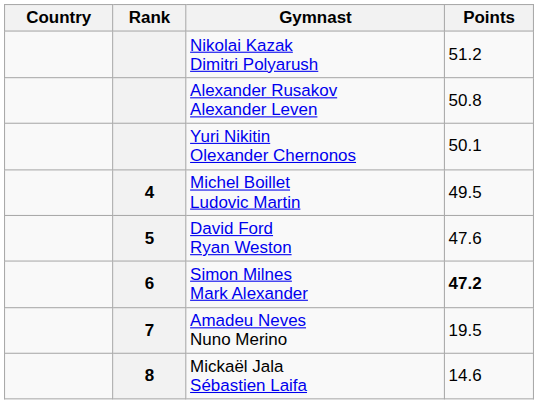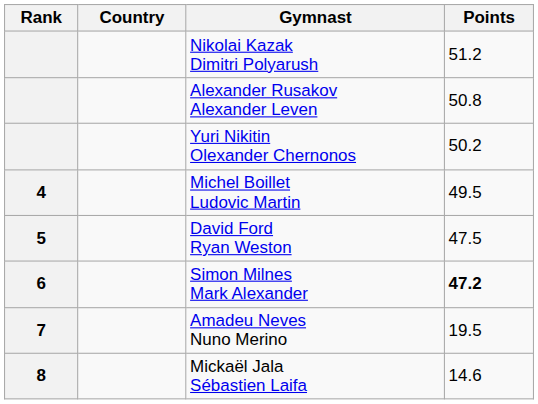columns swapped: Rank <-> Country
Yuri Nikitin Olexander Chernonos | Points: 50.1 -> 50.2
David Ford Ryan Weston | Points: 47.6 -> 47.5
